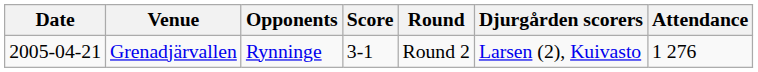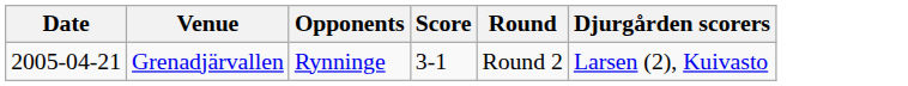- column: Attendance | 1 276
